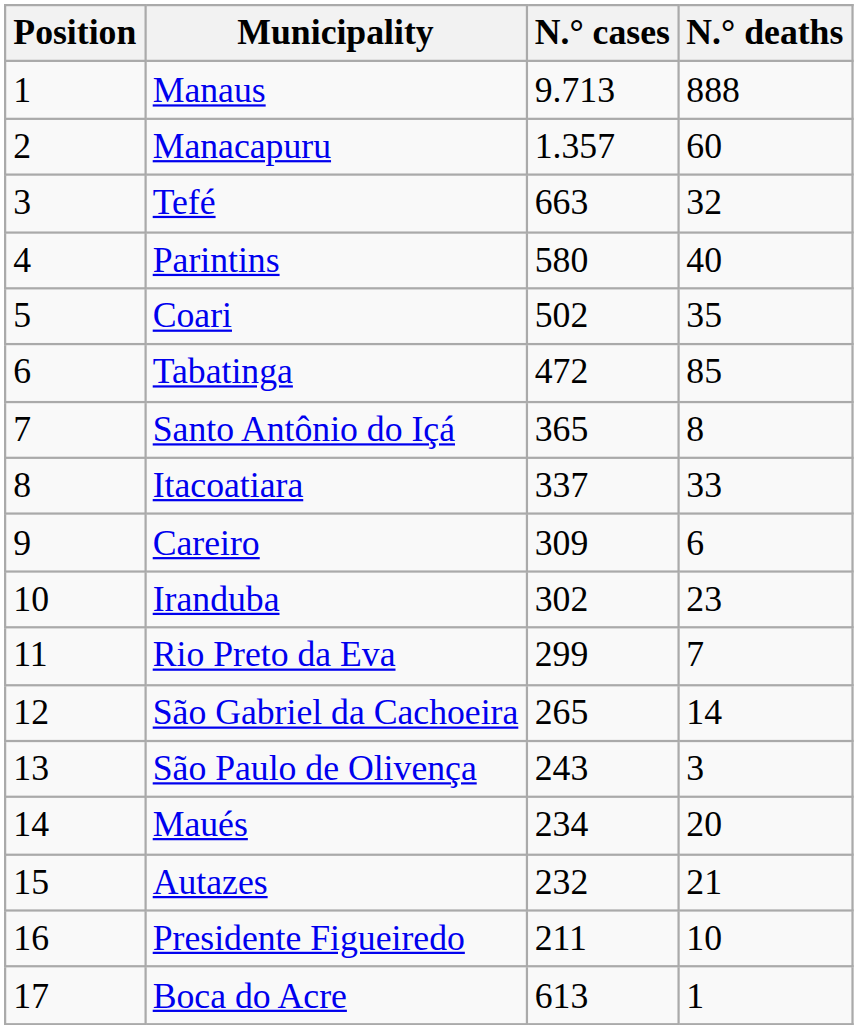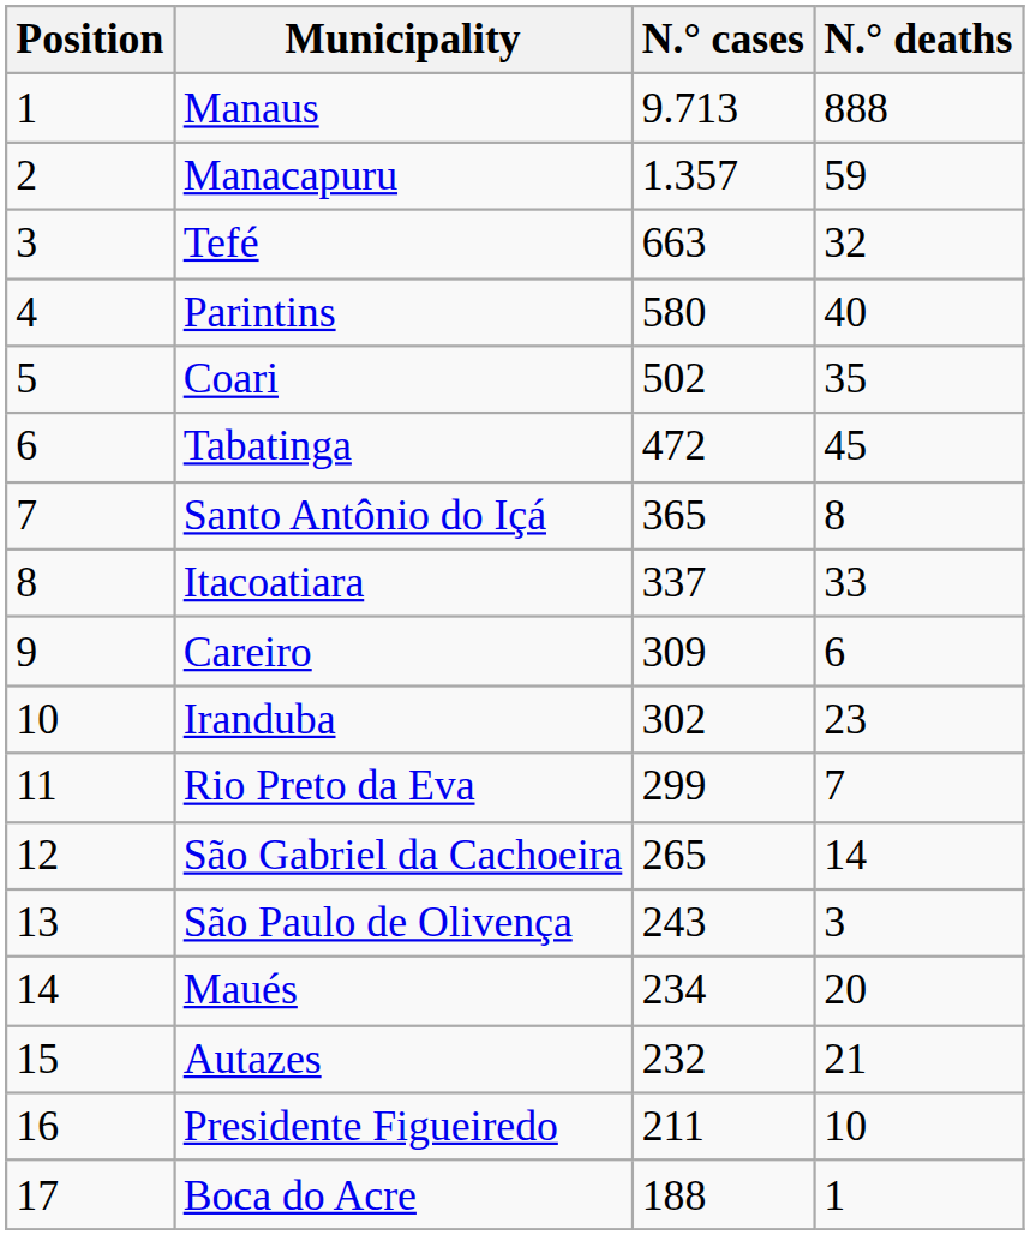Manacapuru | N.° deaths: 60 -> 59
Tabatinga | N.° deaths: 85 -> 45
Boca do Acre | N.° cases: 613 -> 188
